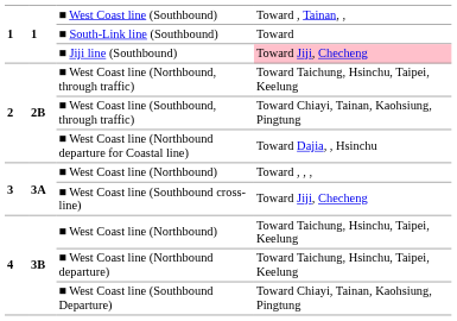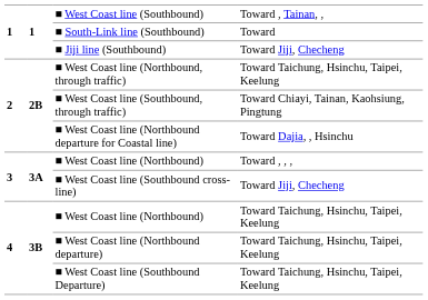■ Jiji line (Southbound) | column 4: pink background -> no background
■ West Coast line (Southbound Departure) | column 4: Toward Chiayi, Tainan, Kaohsiung, Pingtung -> Toward Taichung, Hsinchu, Taipei, Keelung
